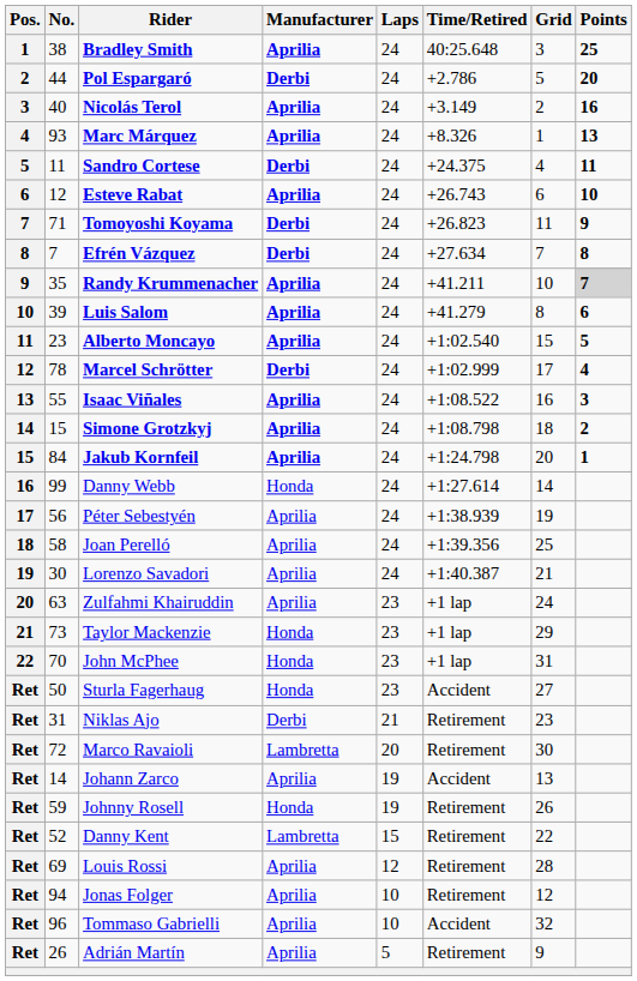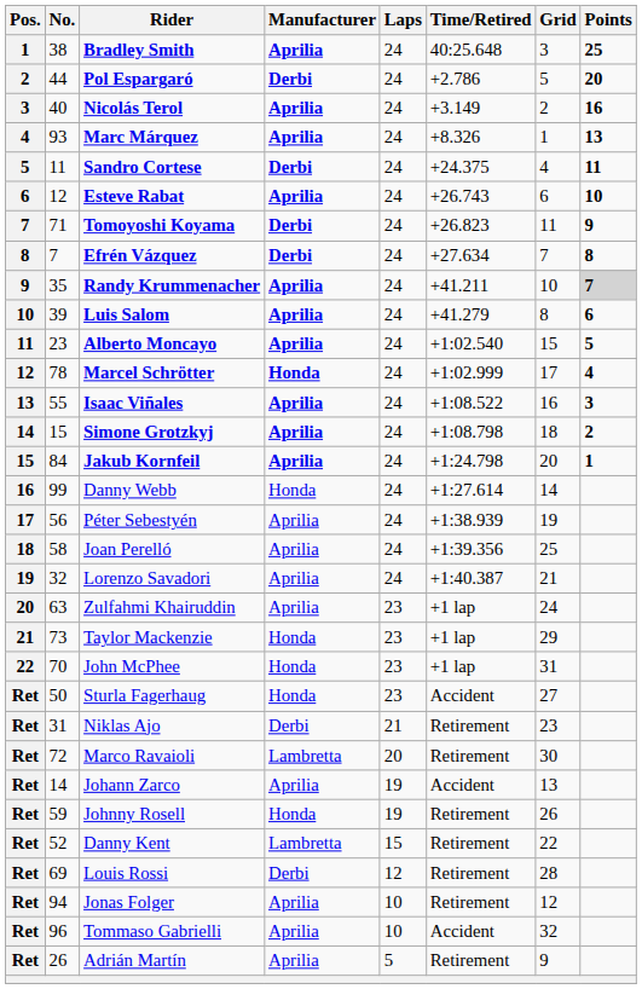Marcel Schrötter | Manufacturer: Derbi -> Honda
Lorenzo Savadori | No.: 30 -> 32
Louis Rossi | Manufacturer: Aprilia -> Derbi
